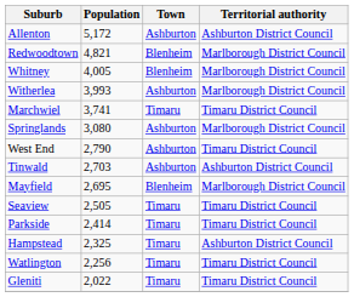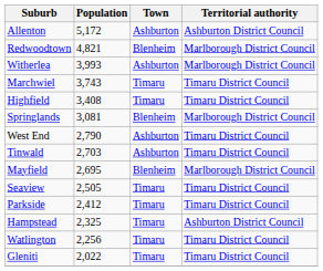- row: Whitney | 4,005 | Blenheim | Marlborough District Council
Marchwiel | Population: 3,741 -> 3,743
+ row: Highfield | 3,408 | Timaru | Timaru District Council
Springlands | Population: 3,080 -> 3,081
Springlands | Town: Ashburton -> Blenheim
Tinwald | Territorial authority: Ashburton District Council -> Timaru District Council
Parkside | Population: 2,414 -> 2,412
